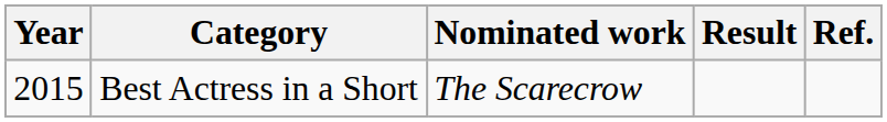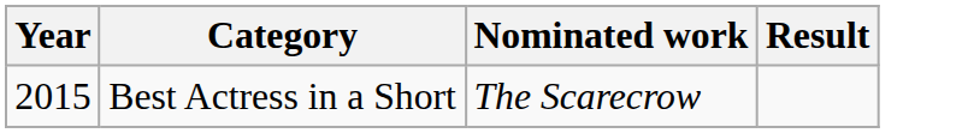- column: Ref.
